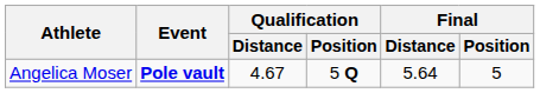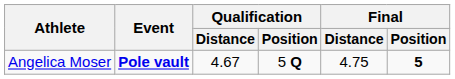Angelica Moser | Final / Distance: 5.64 -> 4.75
Angelica Moser | Final / Position: normal -> bold
